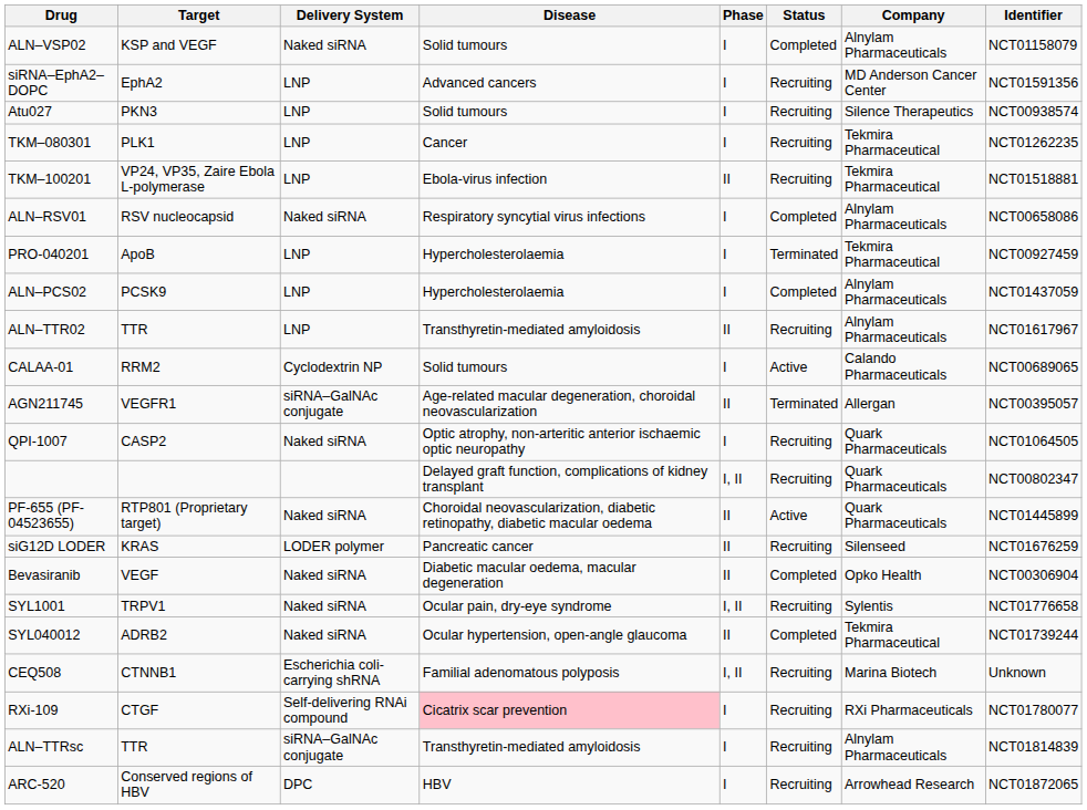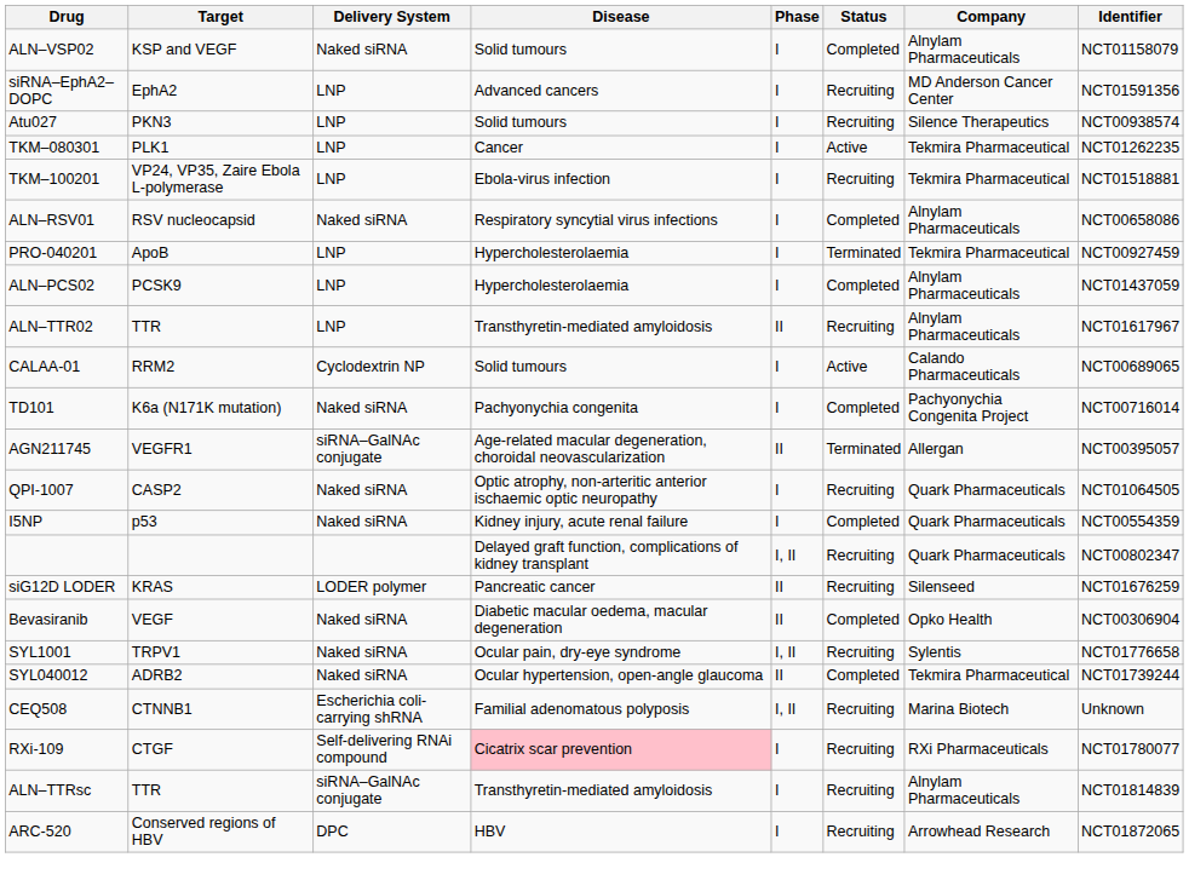TKM–080301 | Status: Recruiting -> Active
TKM–100201 | Phase: II -> I
+ row: TD101 | K6a (N171K mutation) | Naked siRNA | Pachyonychia congenita | I | Completed | Pachyonychia Congenita Project | NCT00716014
+ row: I5NP | p53 | Naked siRNA | Kidney injury, acute renal failure | I | Completed | Quark Pharmaceuticals | NCT00554359
- row: PF-655 (PF-04523655) | RTP801 (Proprietary target) | Naked siRNA | Choroidal neovascularization, diabetic retinopathy, diabetic macular oedema | II | Active | Quark Pharmaceuticals | NCT01445899
